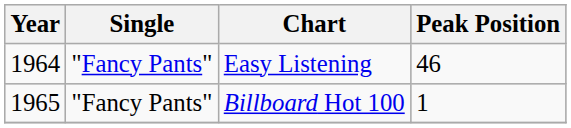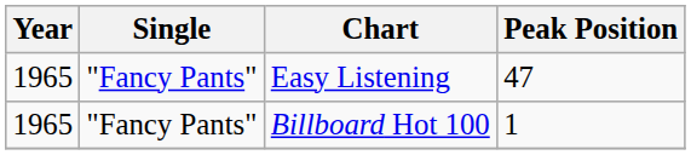Easy Listening | Year: 1964 -> 1965
Easy Listening | Peak Position: 46 -> 47
